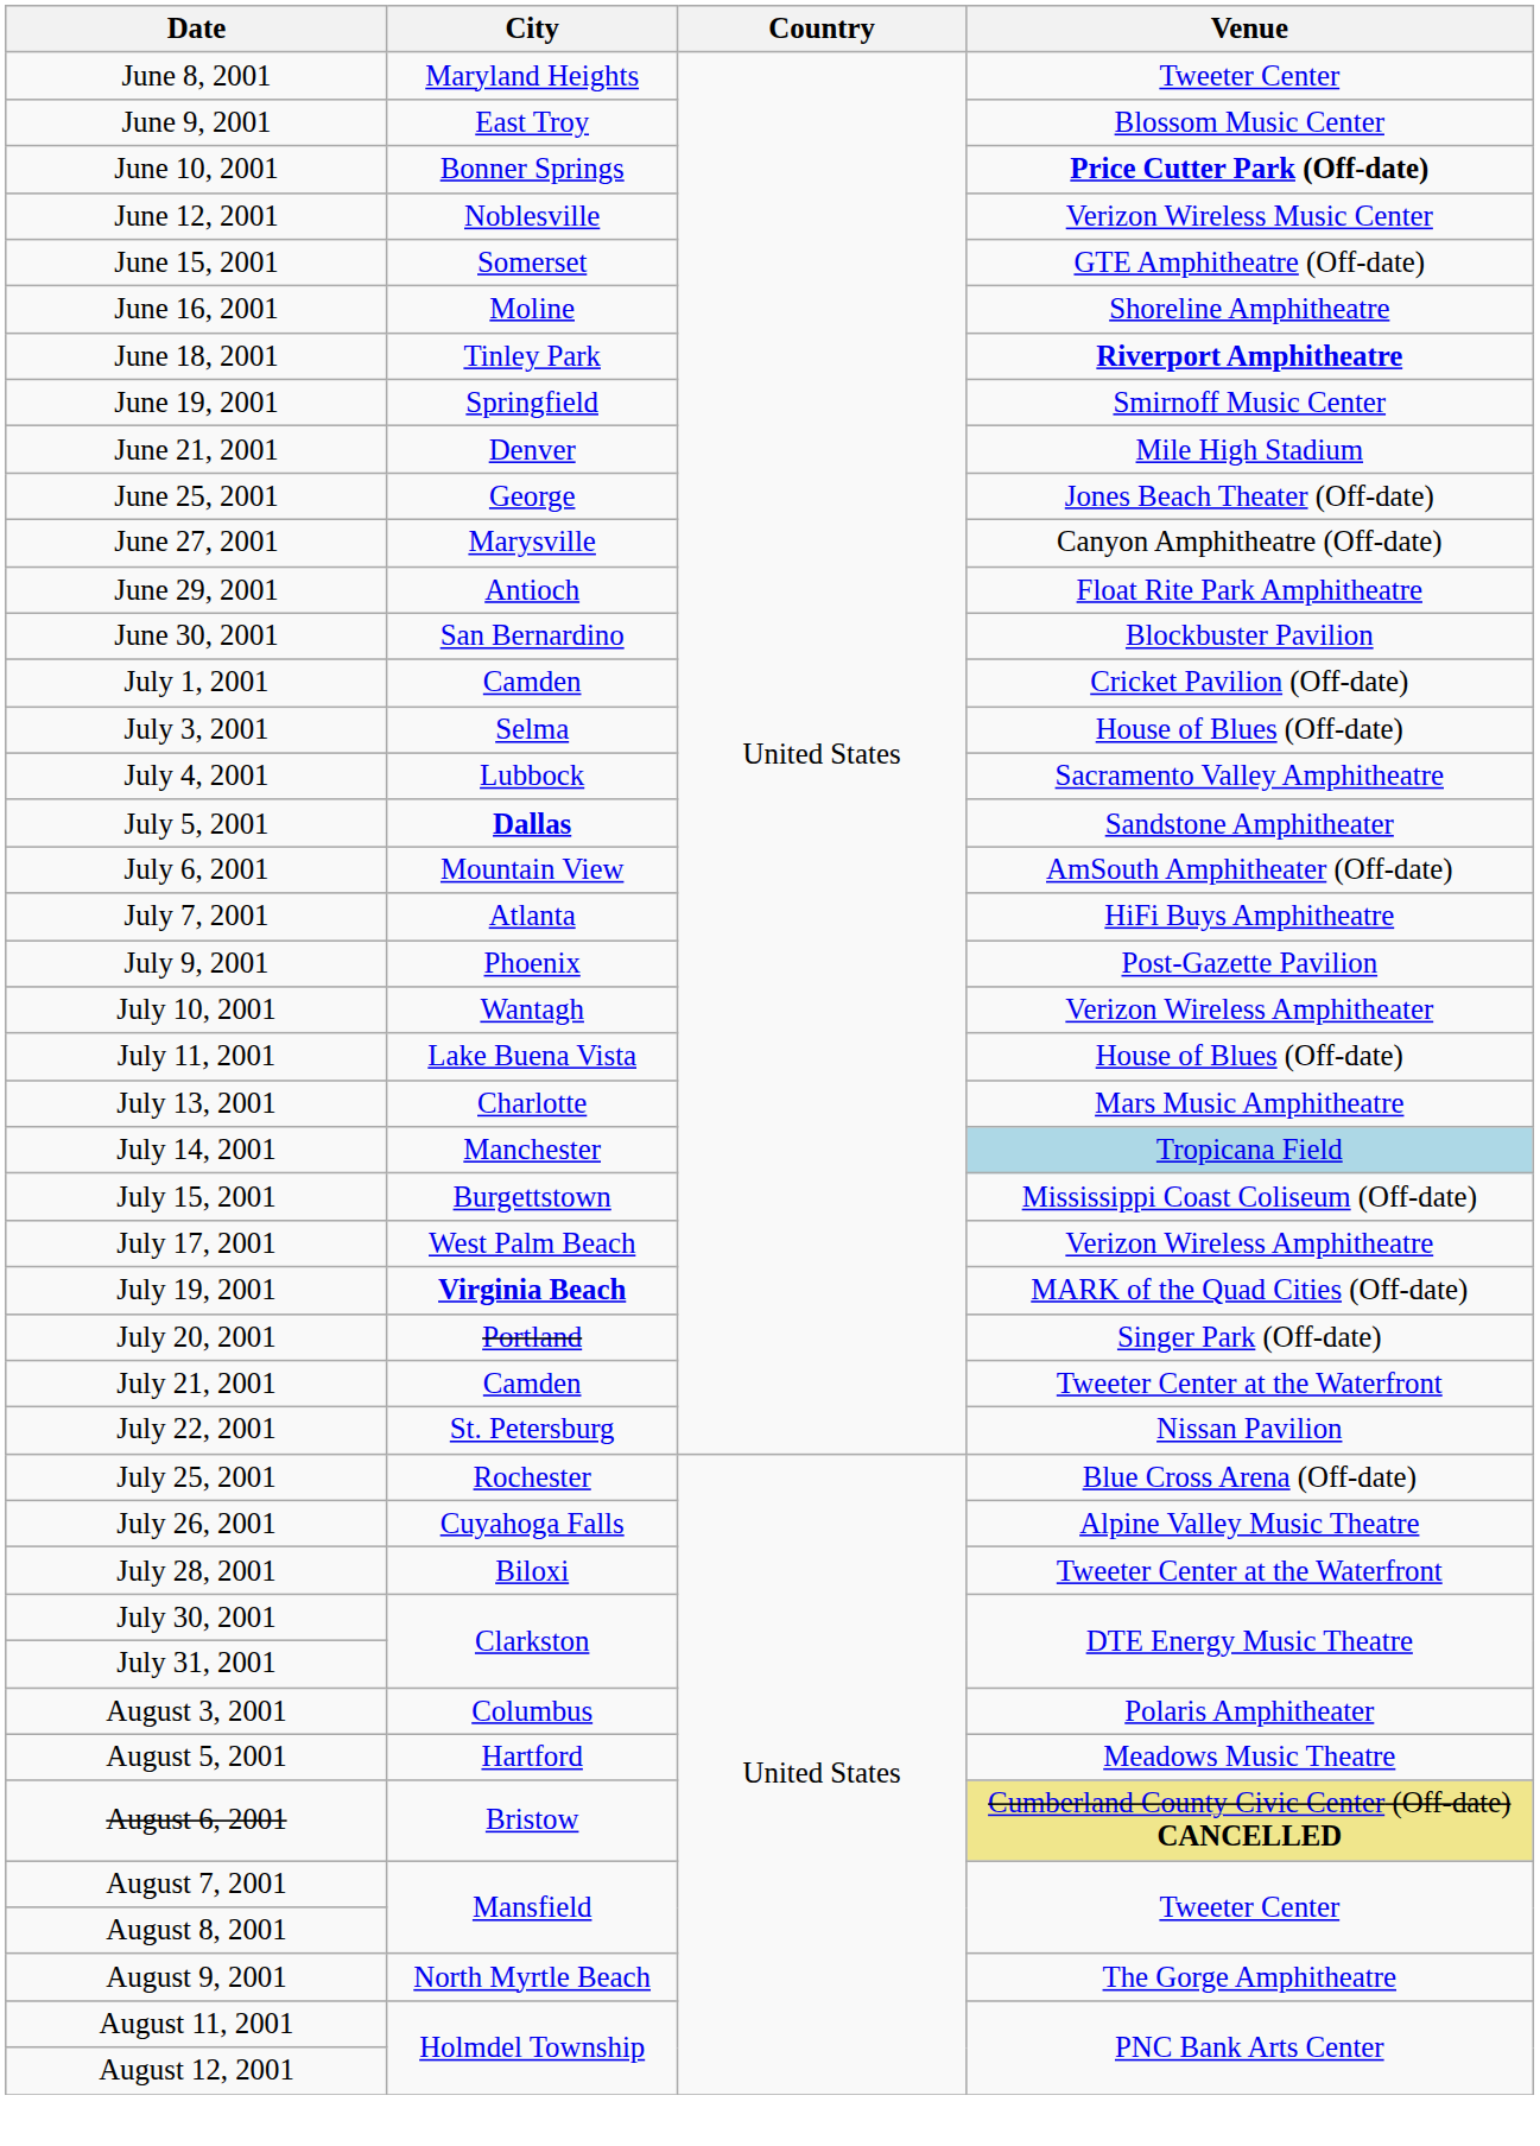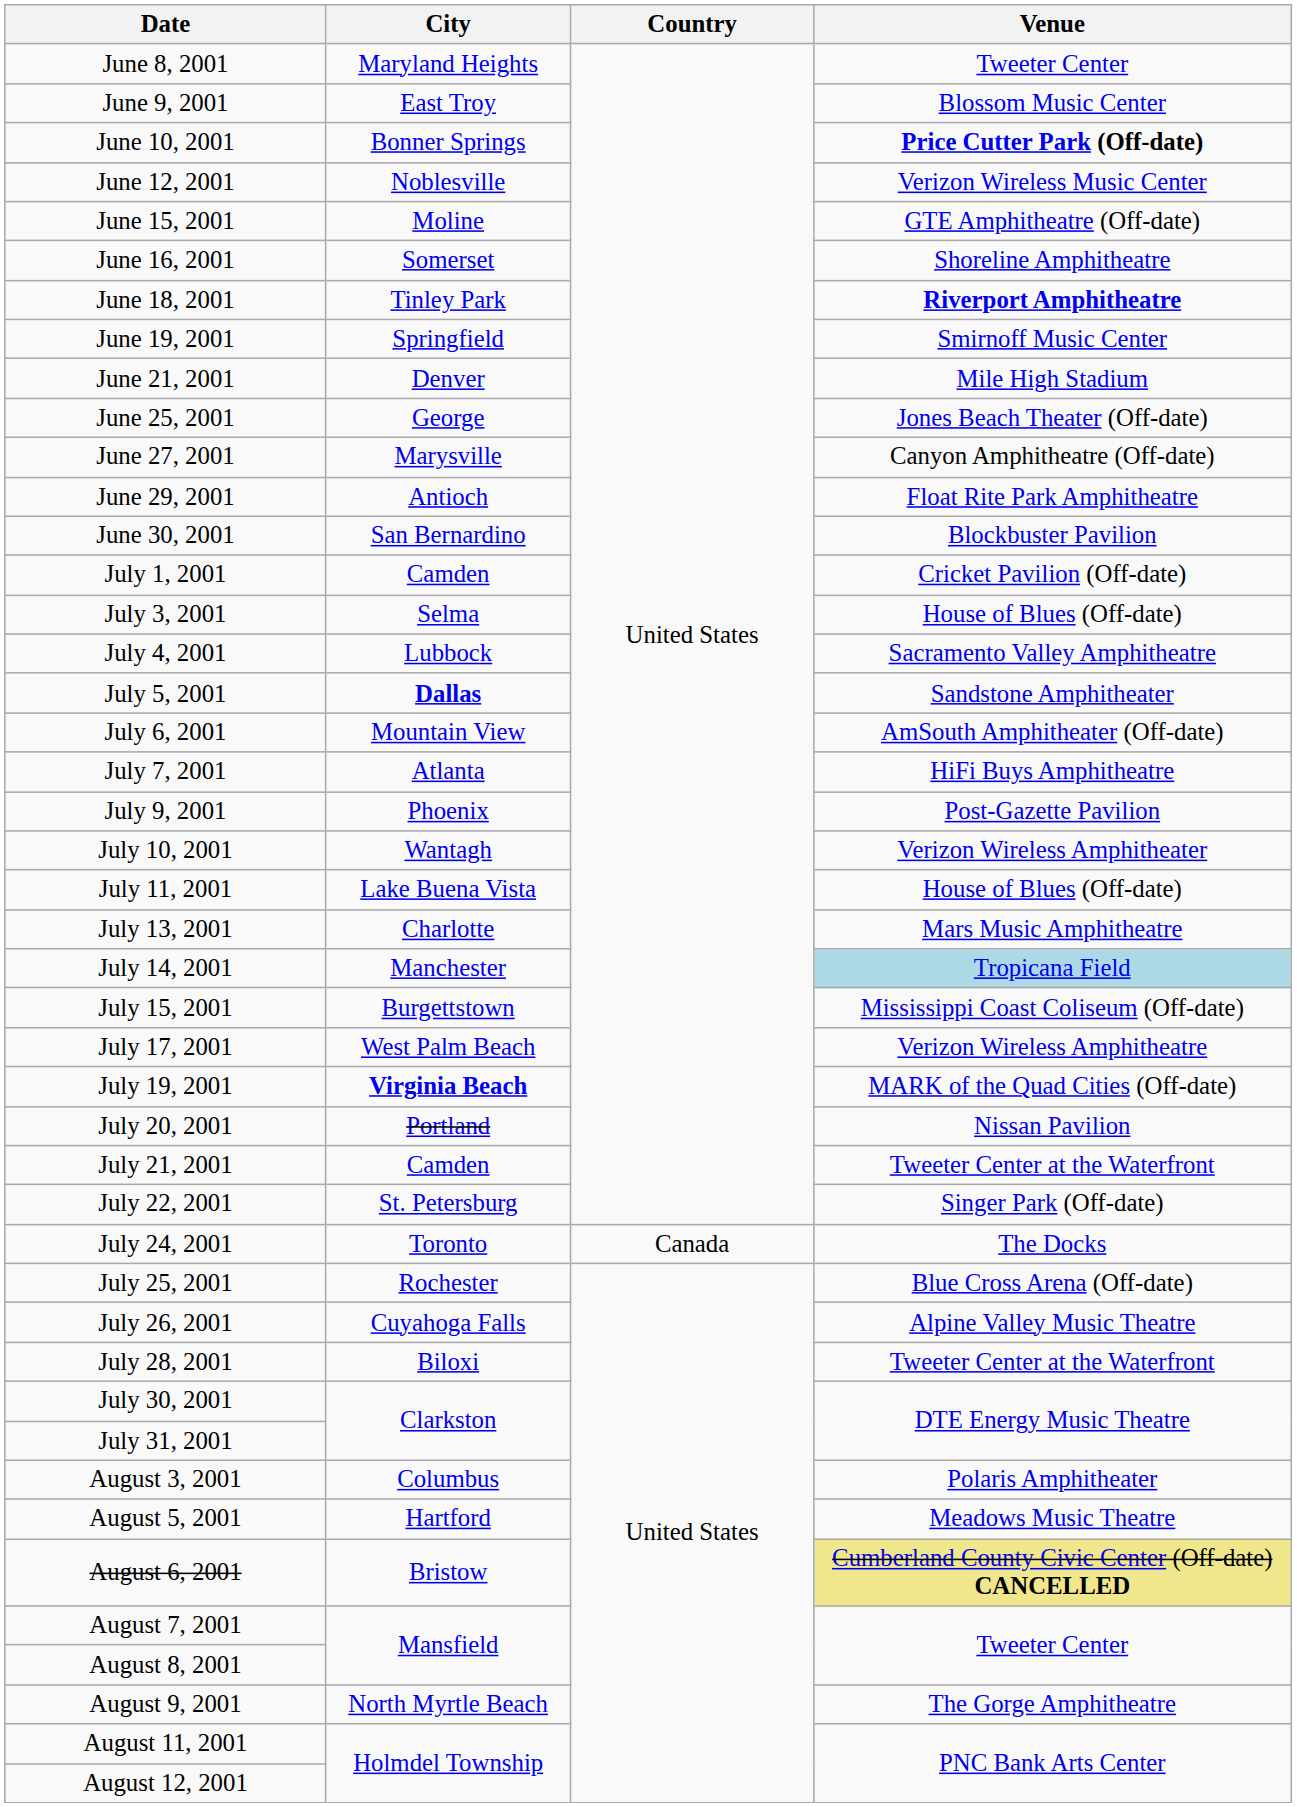June 15, 2001 | City: Somerset -> Moline
June 16, 2001 | City: Moline -> Somerset
July 20, 2001 | Venue: Singer Park (Off-date) -> Nissan Pavilion
July 22, 2001 | Venue: Nissan Pavilion -> Singer Park (Off-date)
+ row: July 24, 2001 | Toronto | Canada | The Docks
